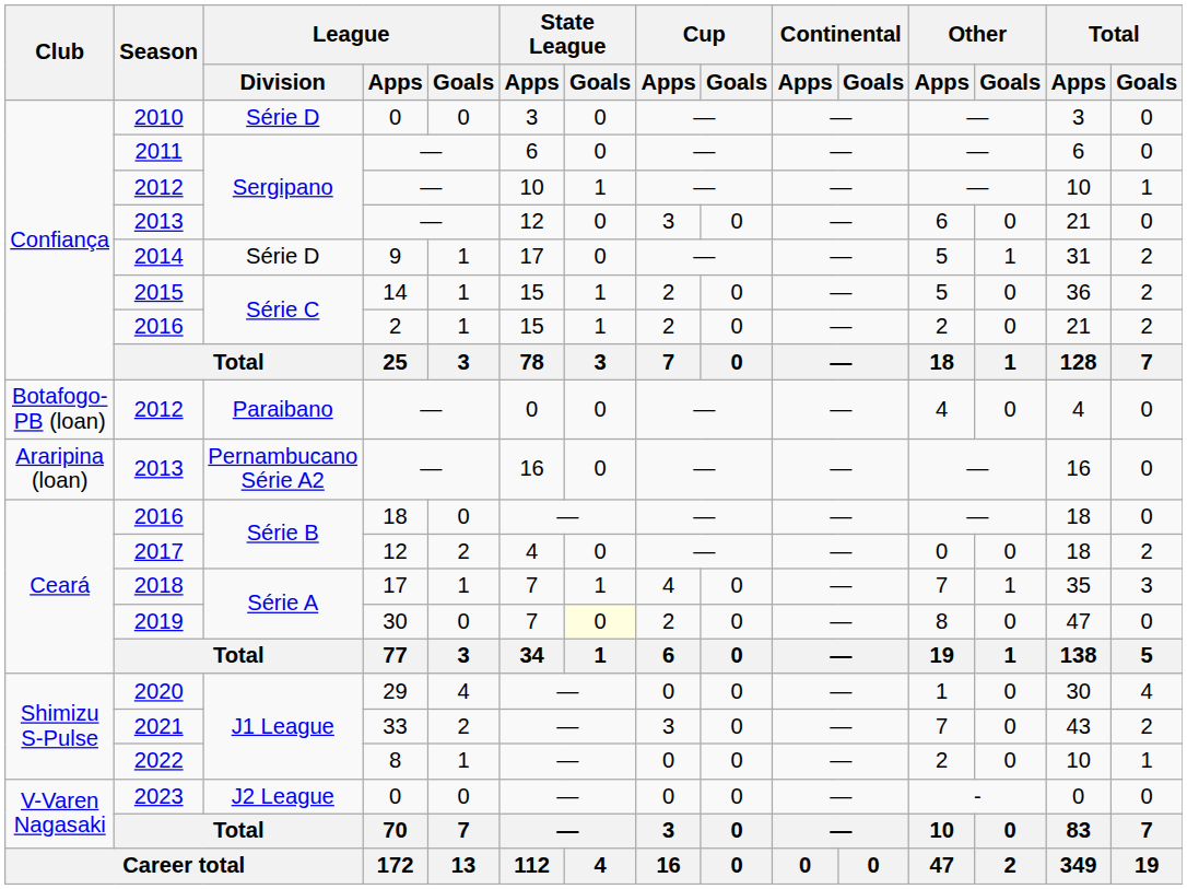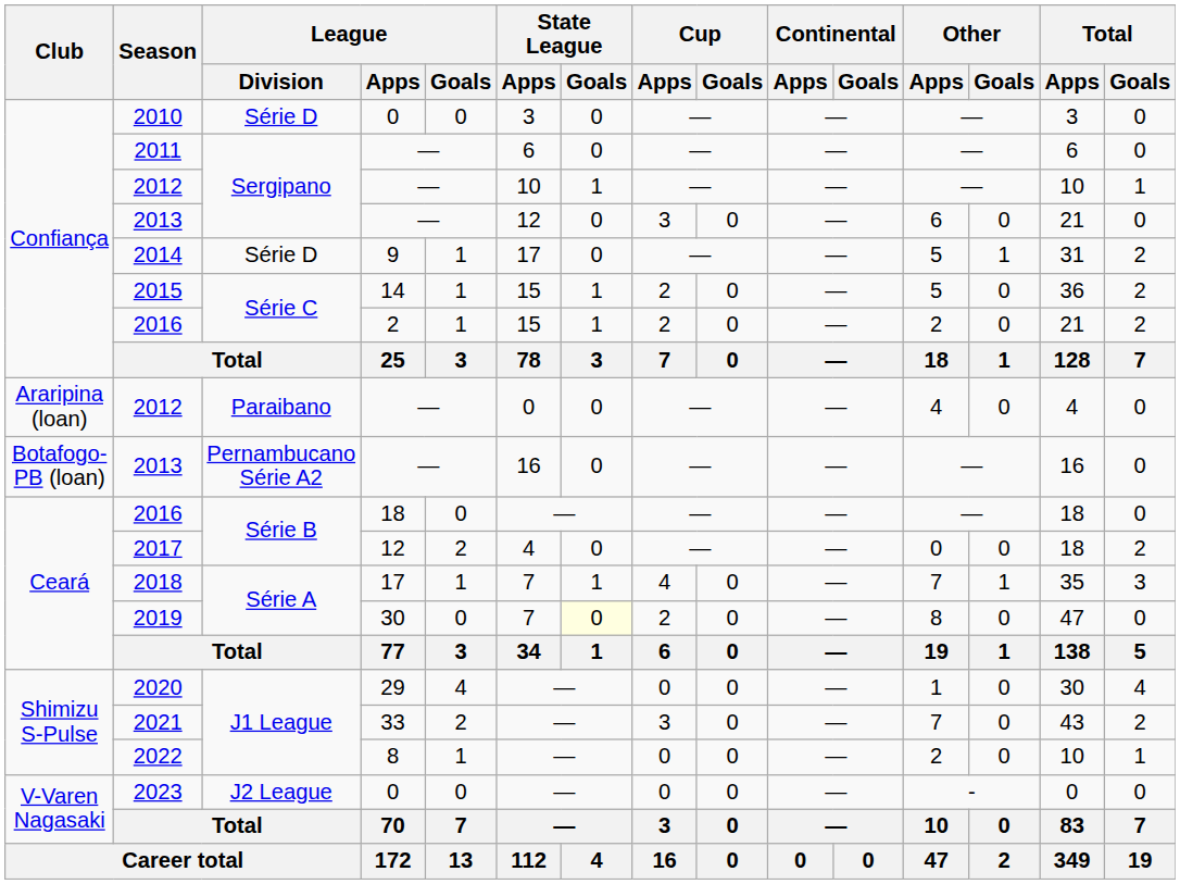2012 / Paraibano | Club: Botafogo-PB (loan) -> Araripina (loan)
2013 / Pernambucano Série A2 | Club: Araripina (loan) -> Botafogo-PB (loan)
